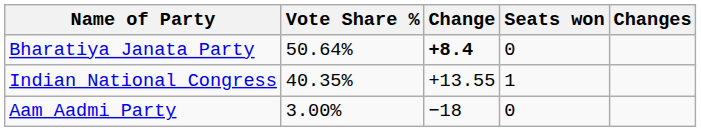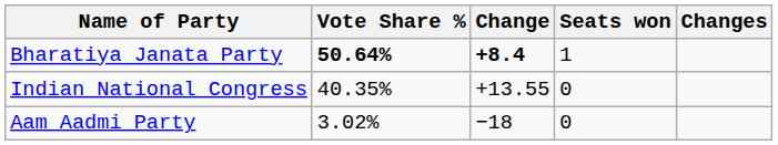Bharatiya Janata Party | Vote Share %: normal -> bold
Bharatiya Janata Party | Seats won: 0 -> 1
Indian National Congress | Seats won: 1 -> 0
Aam Aadmi Party | Vote Share %: 3.00% -> 3.02%
